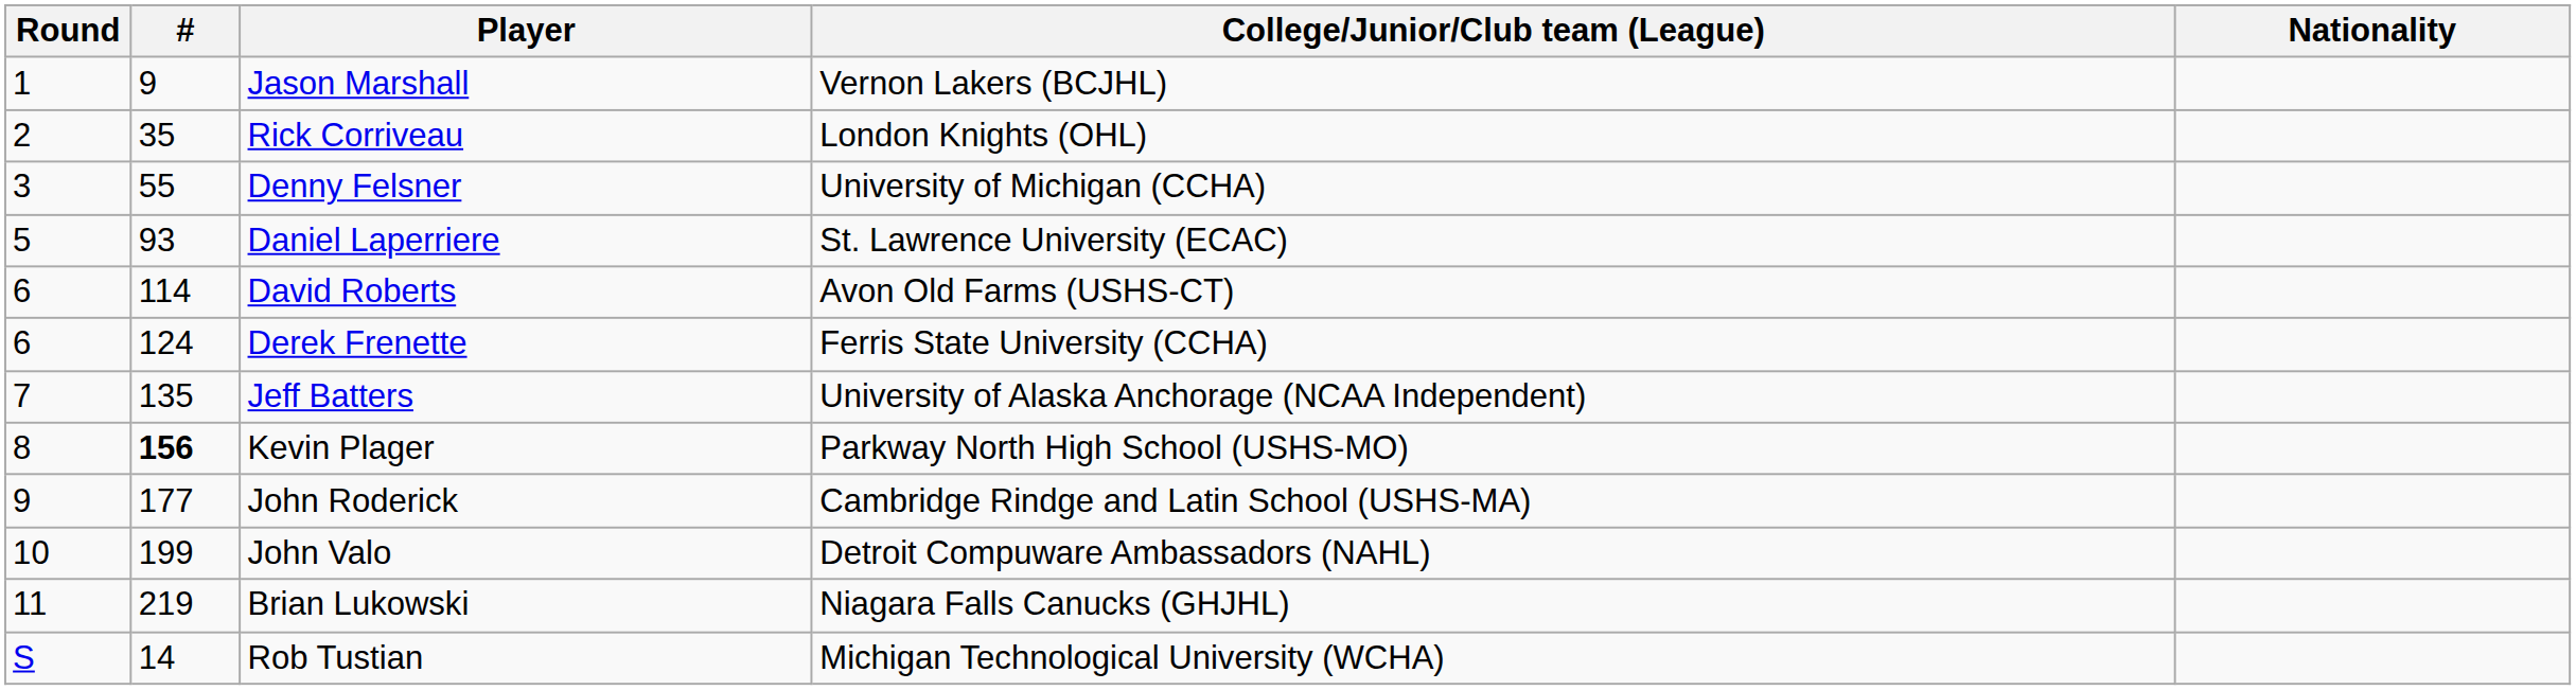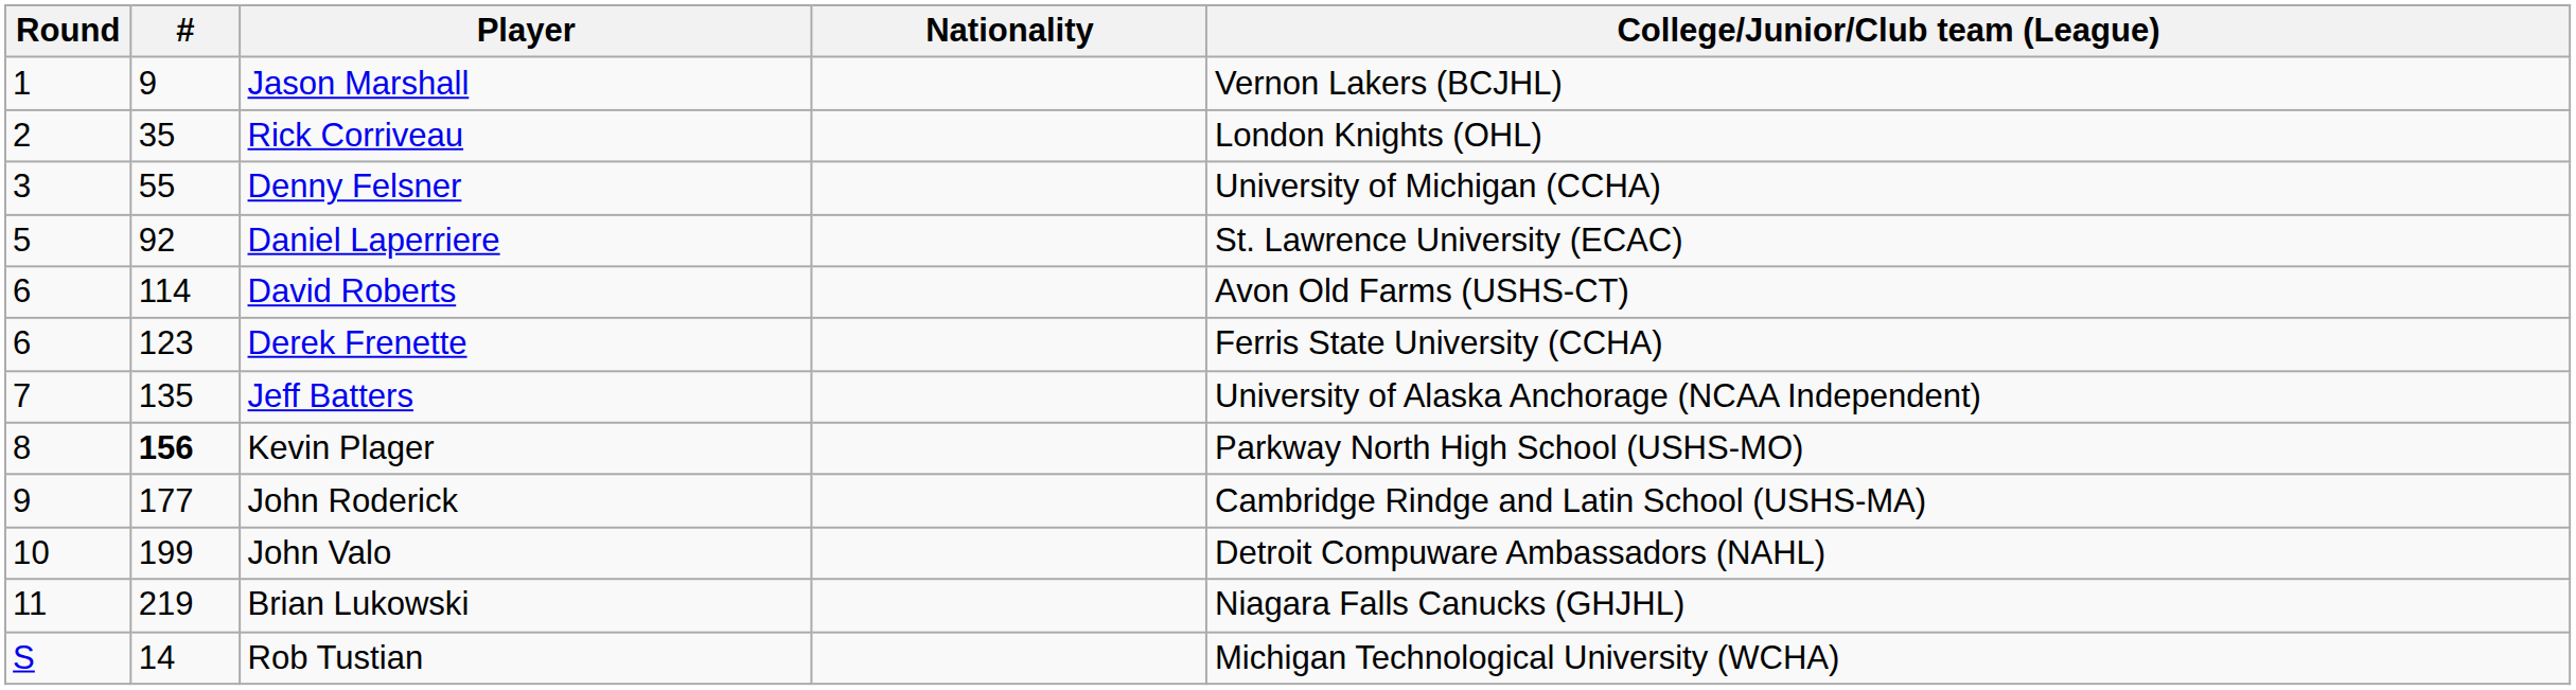columns swapped: Nationality <-> College/Junior/Club team (League)
Daniel Laperriere | #: 93 -> 92
Derek Frenette | #: 124 -> 123
